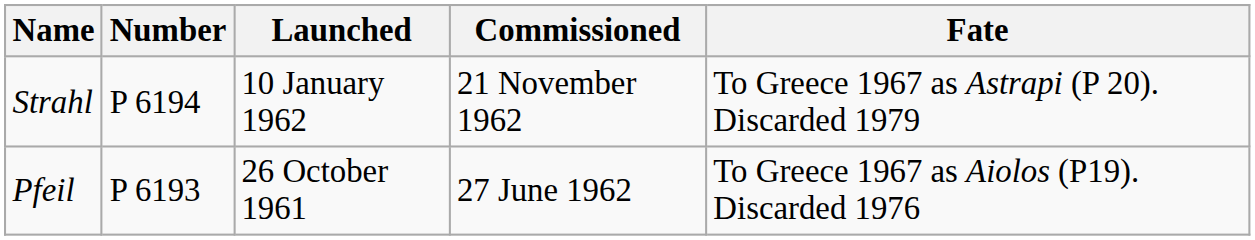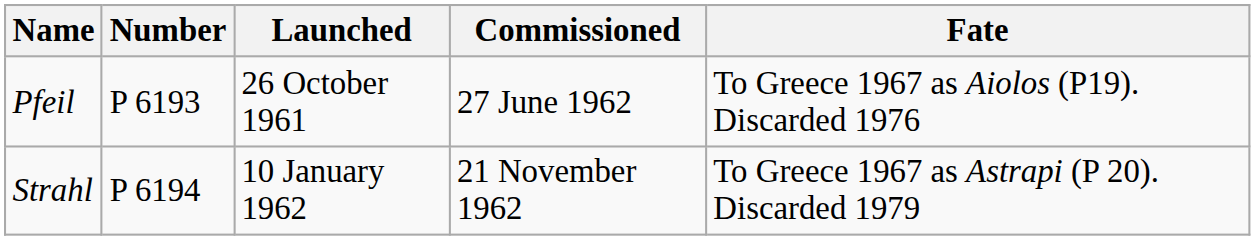rows swapped: Pfeil <-> Strahl
